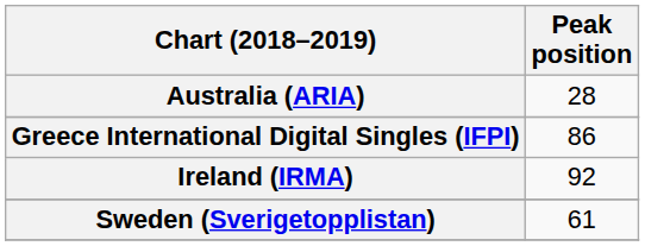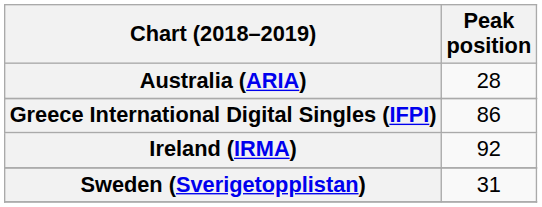Sweden (Sverigetopplistan) | Peak position: 61 -> 31
